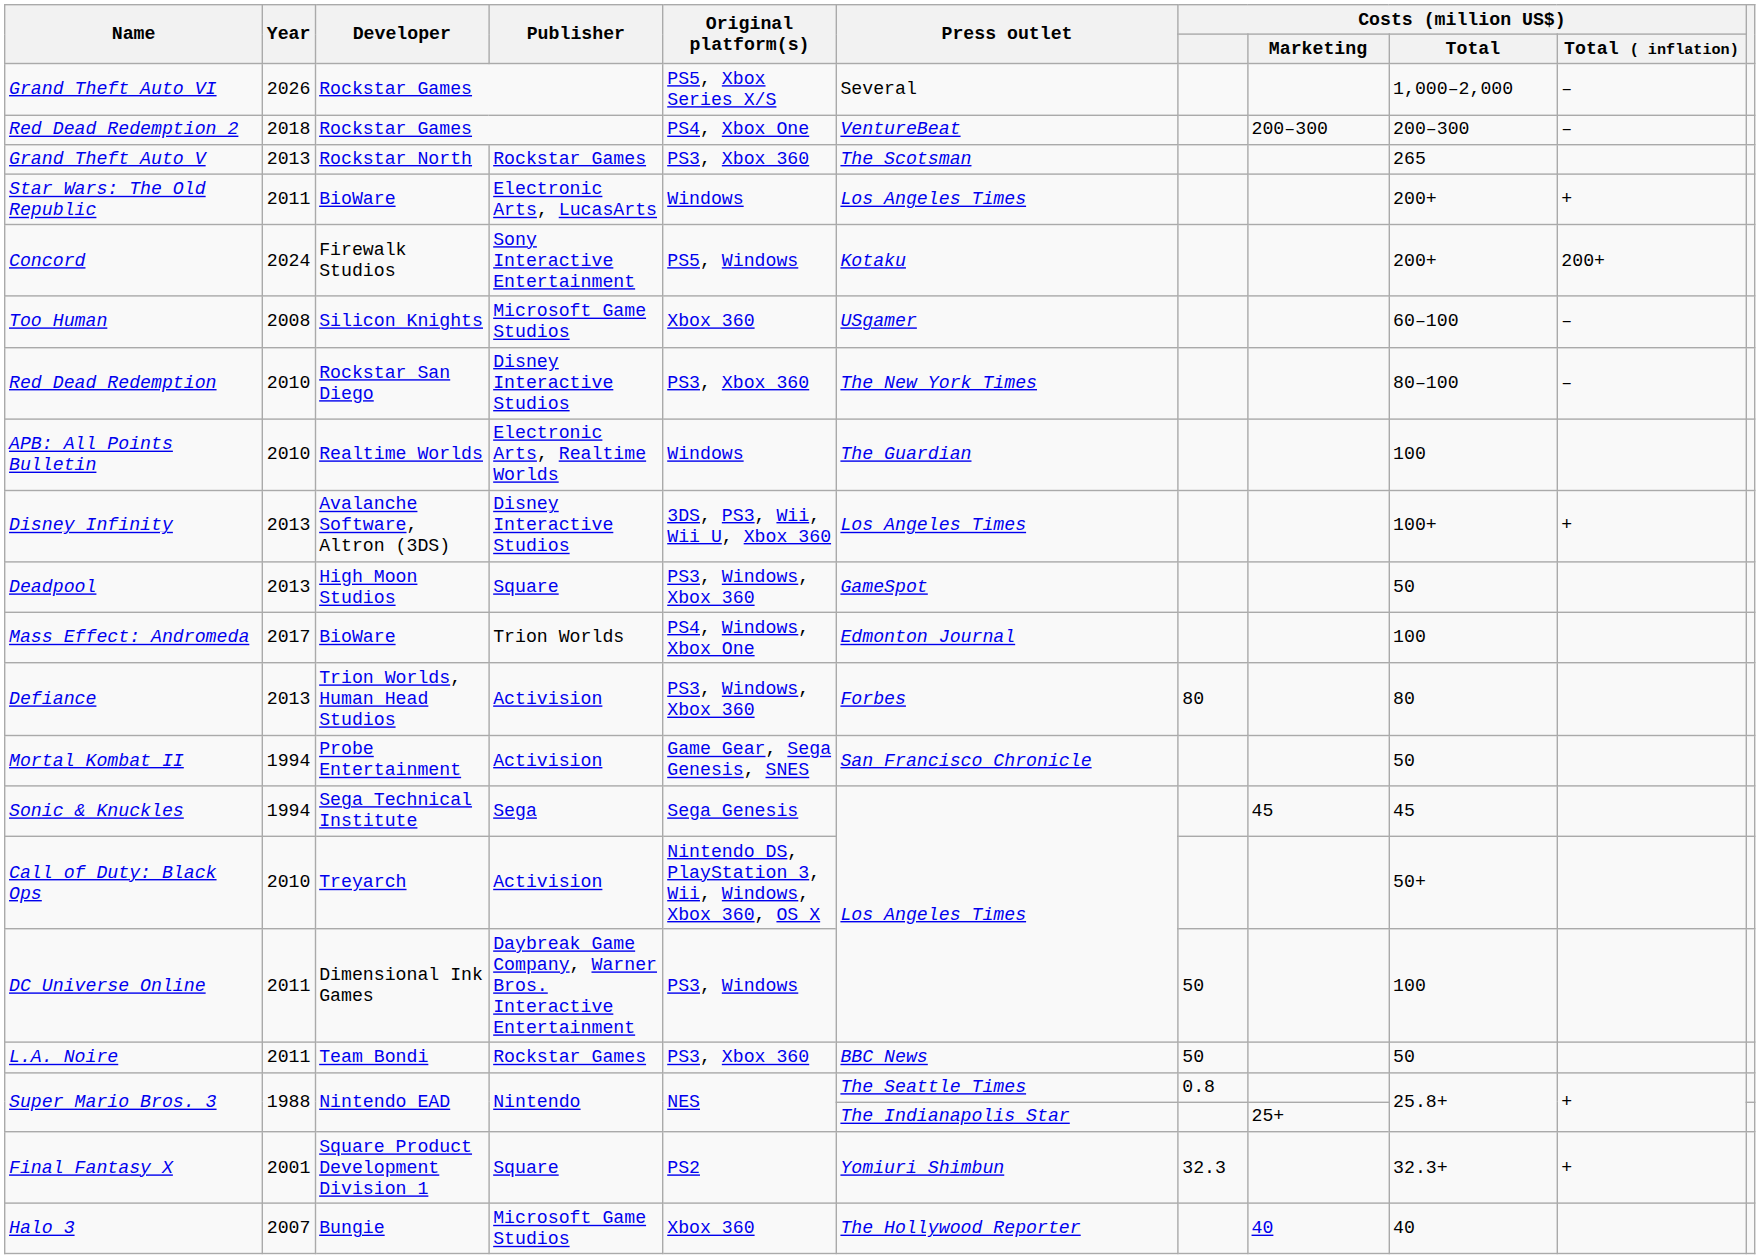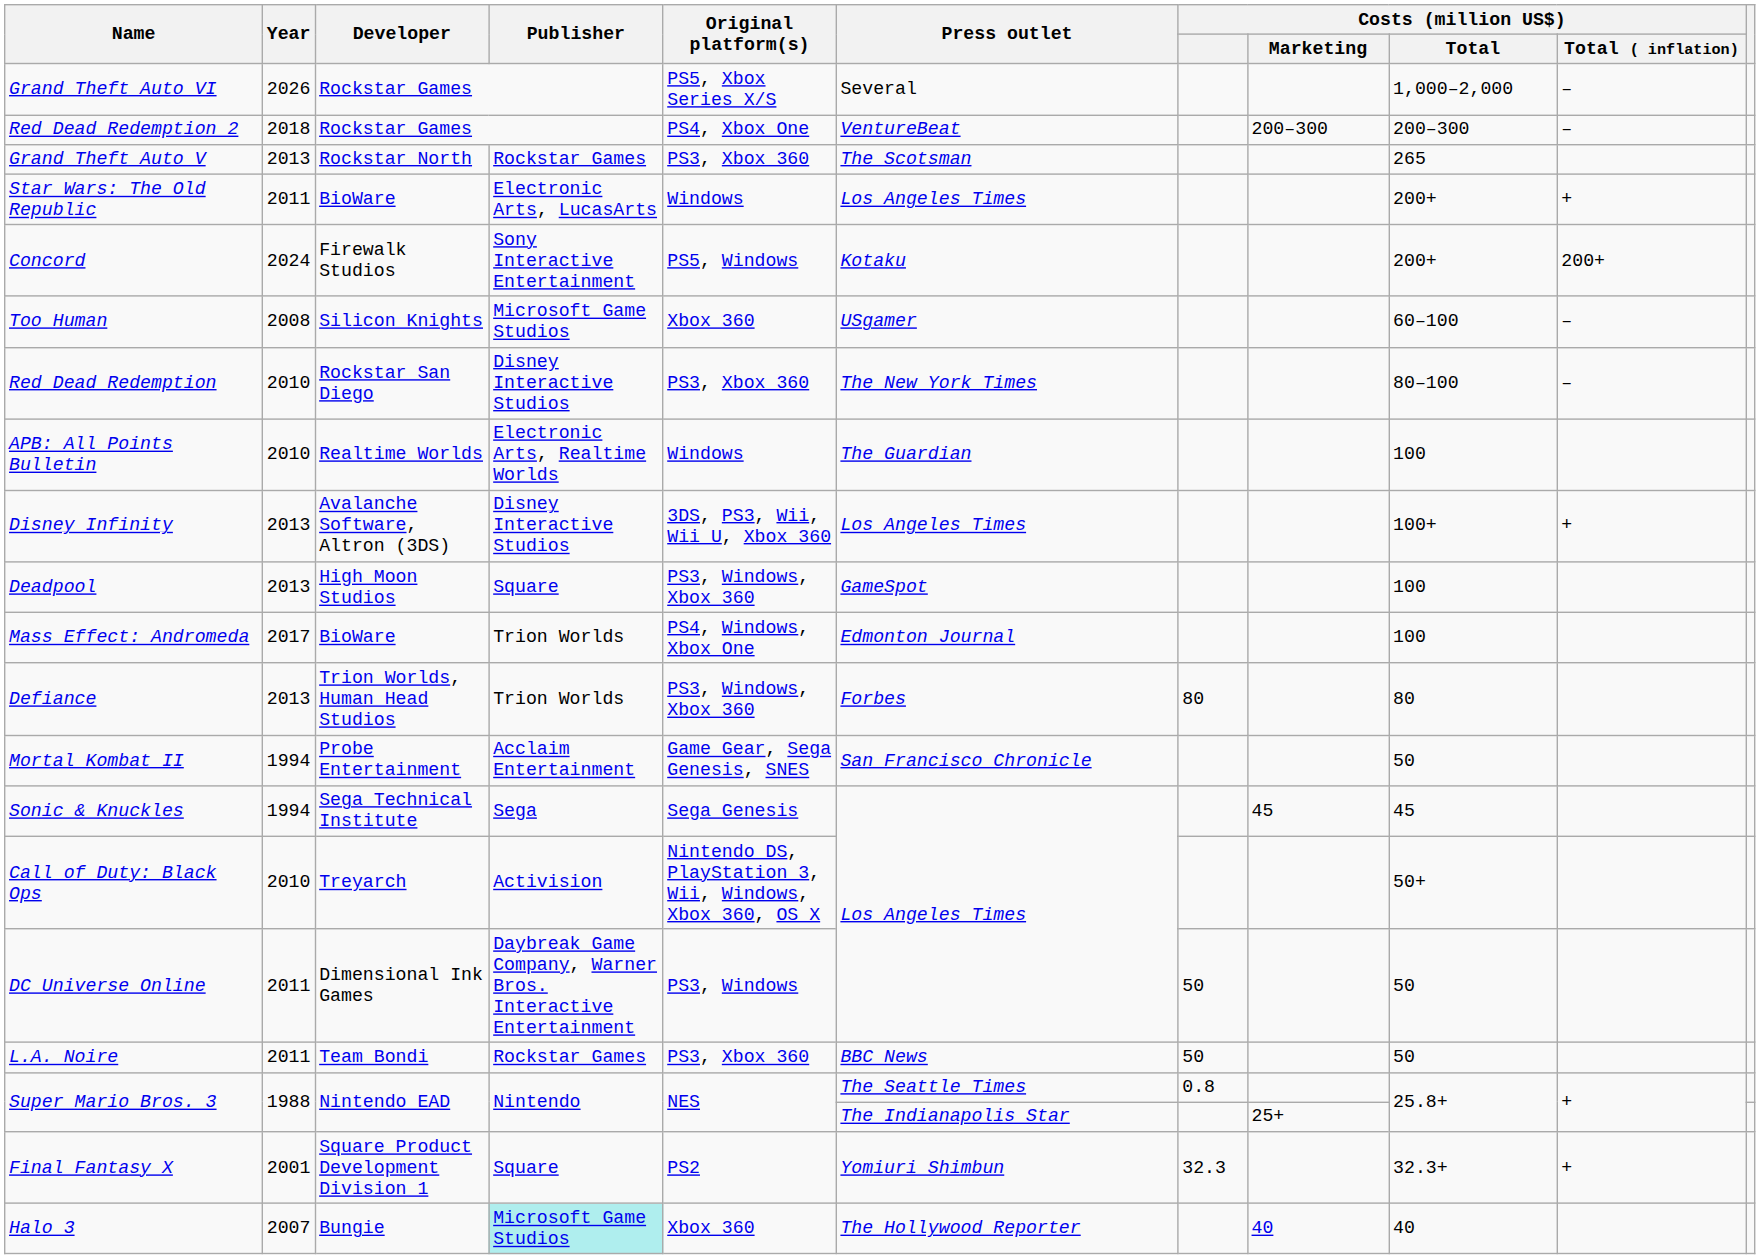Deadpool | Costs (million US$) / Total: 50 -> 100
Defiance | Publisher: Activision -> Trion Worlds
Mortal Kombat II | Publisher: Activision -> Acclaim Entertainment
DC Universe Online | Costs (million US$) / Total: 100 -> 50
Halo 3 | Publisher: no background -> paleturquoise background
